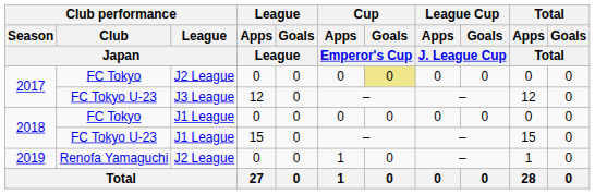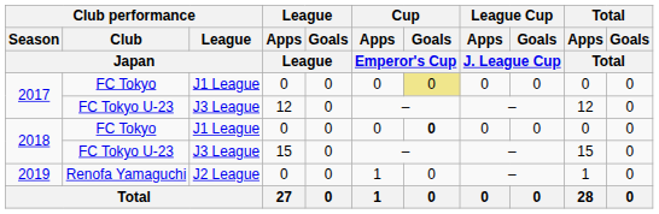2017 / FC Tokyo | Club performance / League / Japan: J2 League -> J1 League
2018 / FC Tokyo | Cup / Goals / Emperor's Cup: normal -> bold
2018 / FC Tokyo U-23 | Club performance / League / Japan: J1 League -> J3 League
